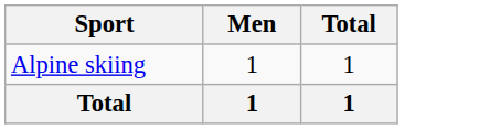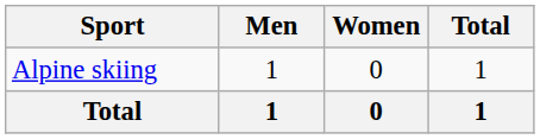+ column: Women | 0 | 0
